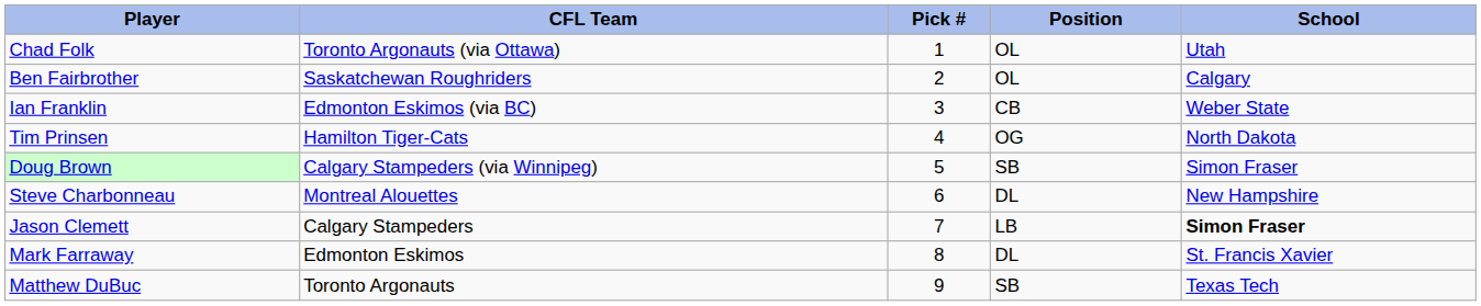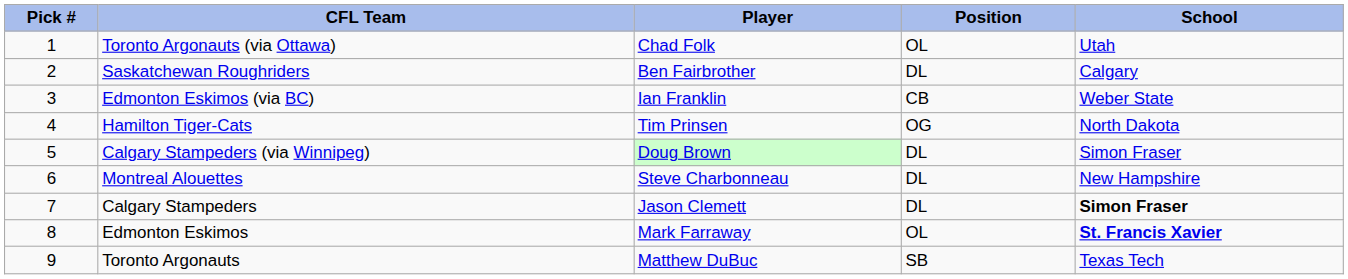columns swapped: Pick # <-> Player
Saskatchewan Roughriders | Position: OL -> DL
Calgary Stampeders (via Winnipeg) | Position: SB -> DL
Calgary Stampeders | Position: LB -> DL
Edmonton Eskimos | Position: DL -> OL
Edmonton Eskimos | School: normal -> bold
